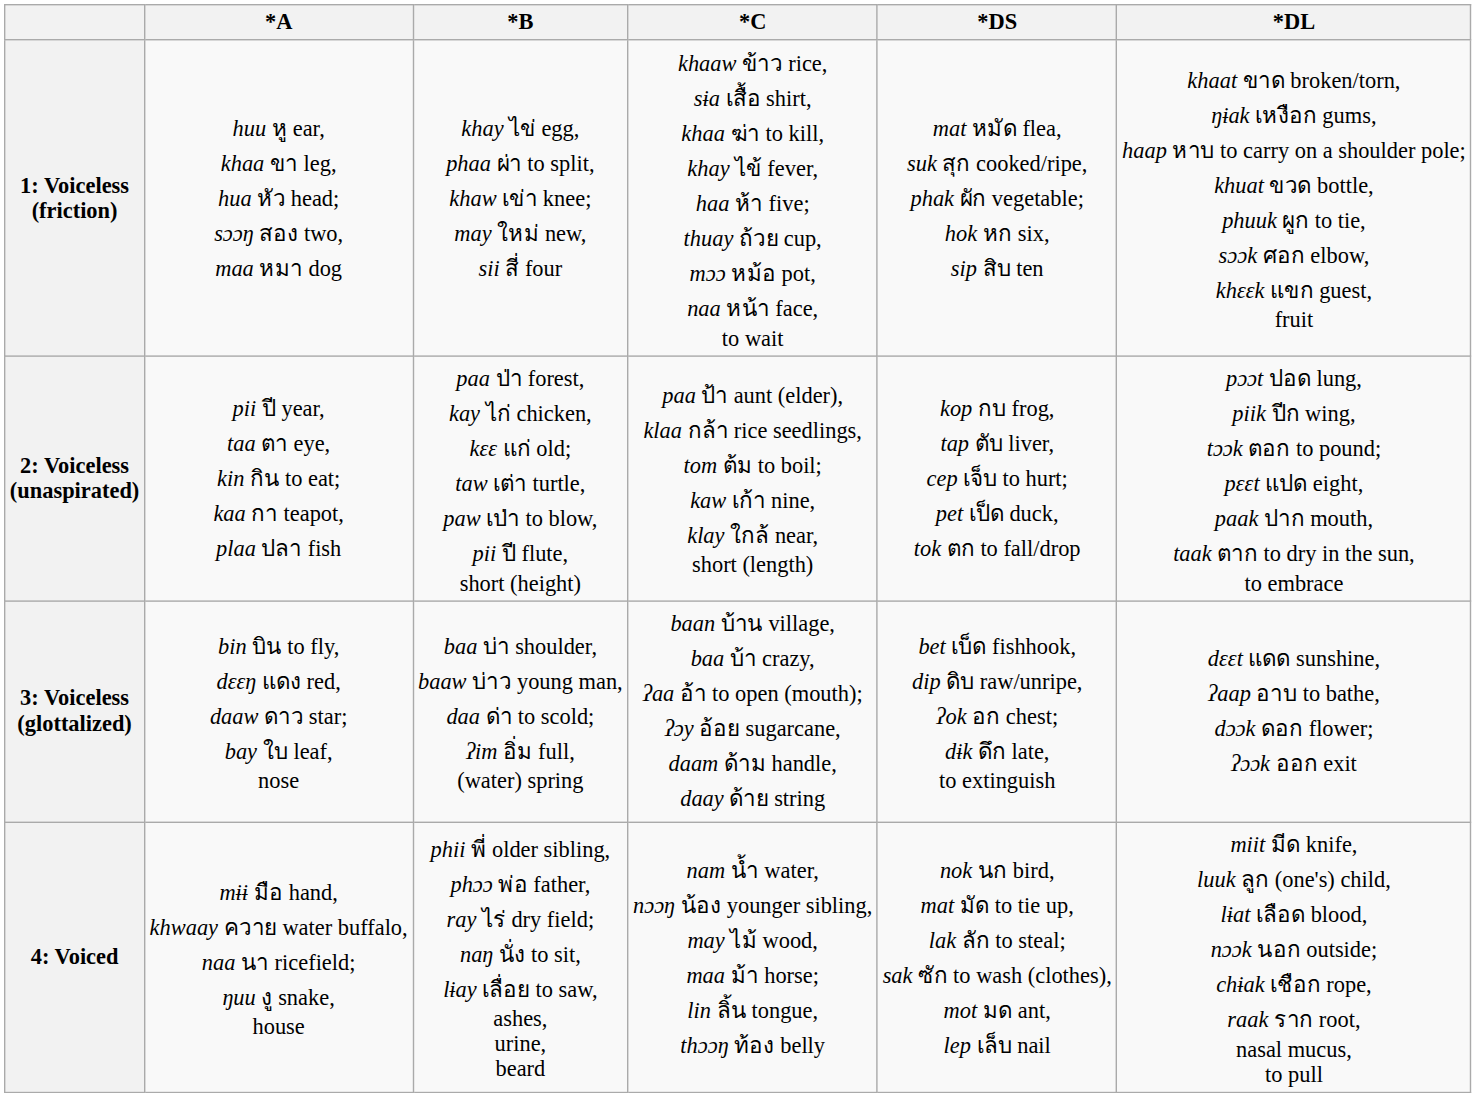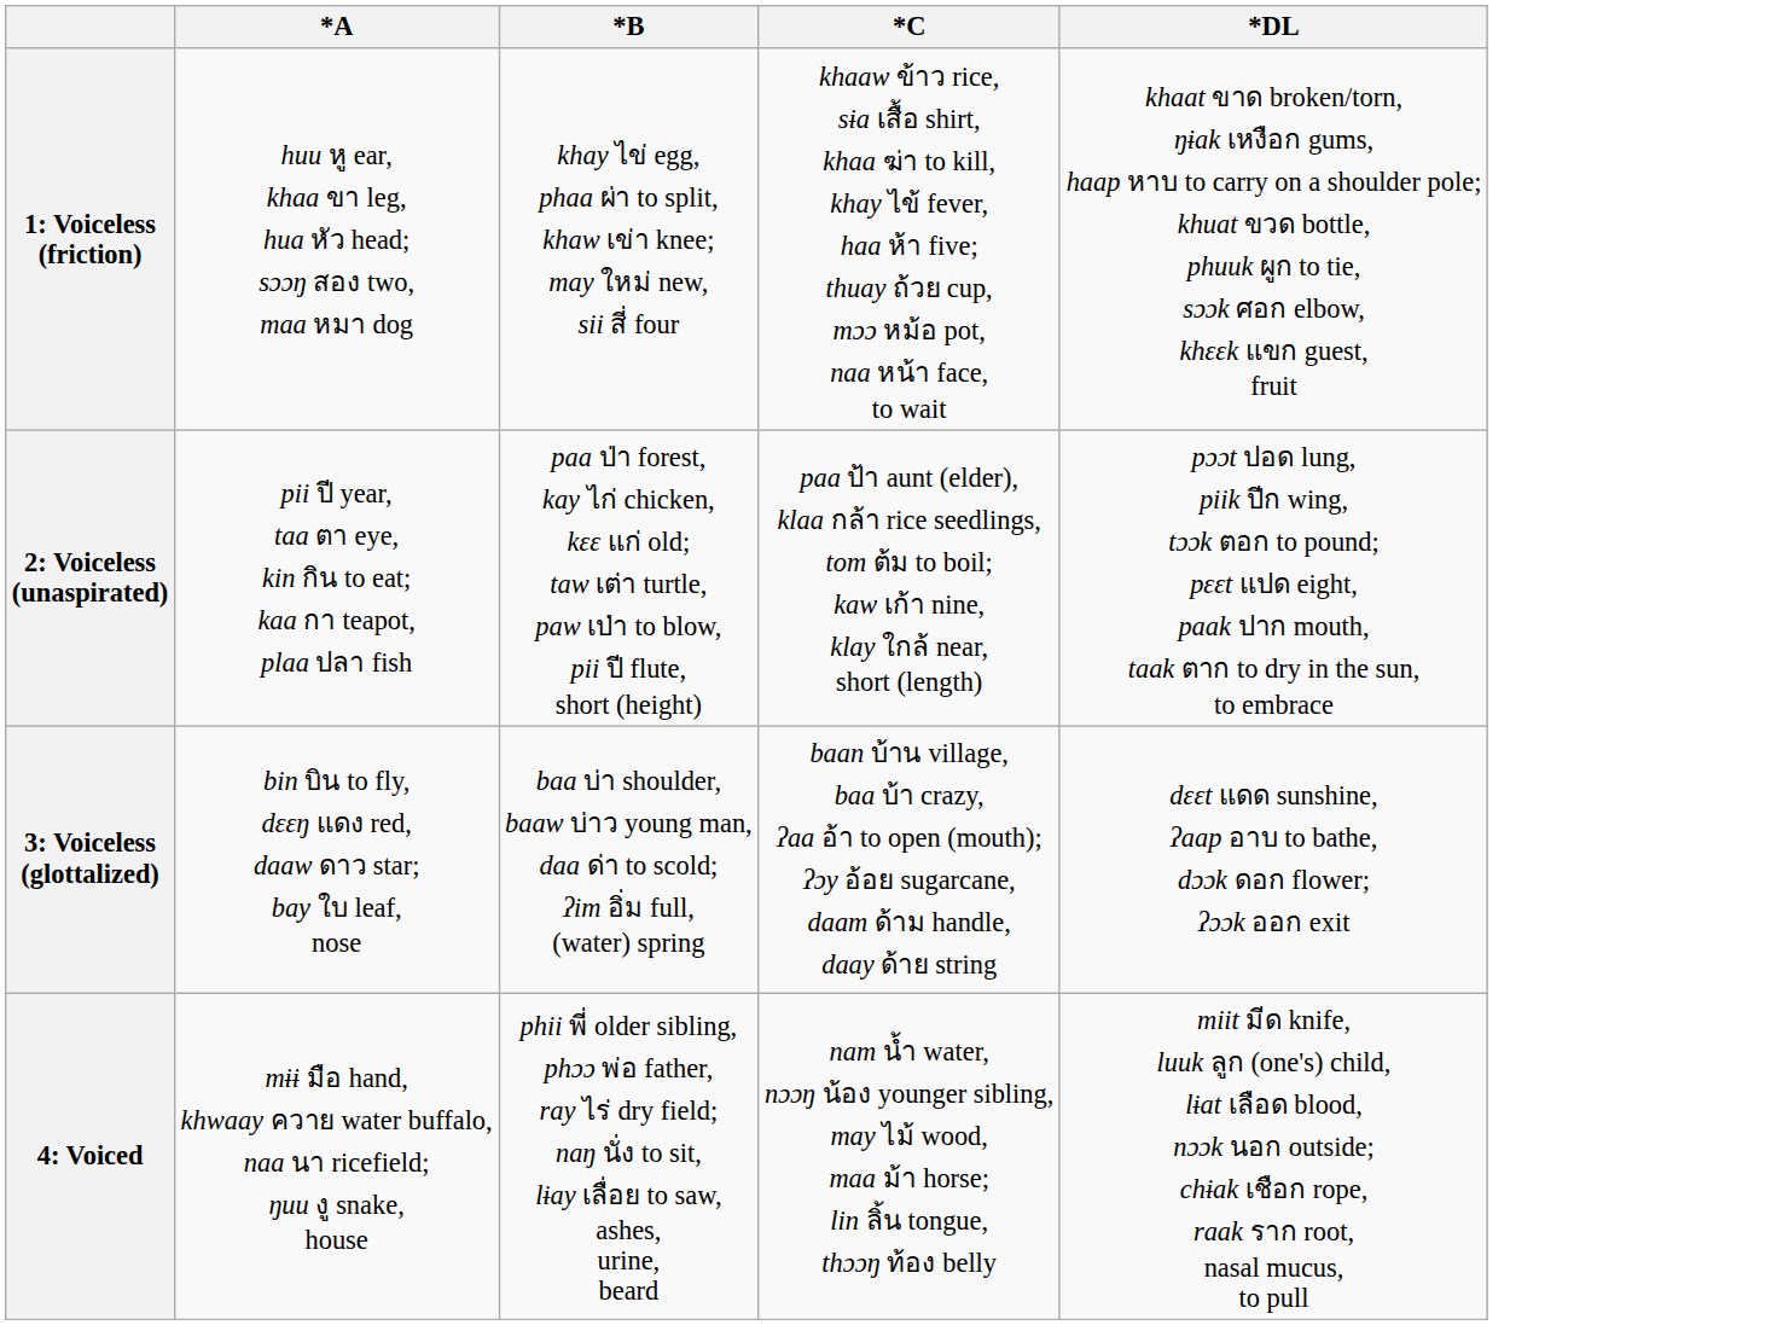- column: *DS | mat หมัด flea, suk สุก cooked/ripe, phak ผัก vegetable; hok หก six, sip สิบ ten | kop กบ frog, tap ตับ liver, cep เจ็บ to hurt; pet เป็ด duck, tok ตก to fall/drop | bet เบ็ด fishhook, dip ดิบ raw/unripe, ʔok อก chest; dɨk ดึก late, to extinguish | nok นก bird, mat มัด to tie up, lak ลัก to steal; sak ซัก to wash (clothes), mot มด ant, lep เล็บ nail
